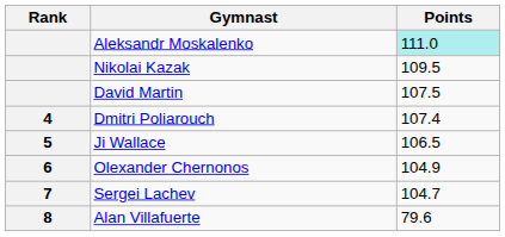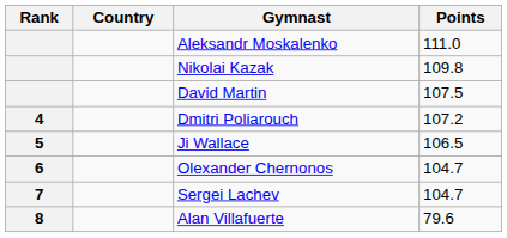+ column: Country
Aleksandr Moskalenko | Points: paleturquoise background -> no background
Nikolai Kazak | Points: 109.5 -> 109.8
Dmitri Poliarouch | Points: 107.4 -> 107.2
Olexander Chernonos | Points: 104.9 -> 104.7
